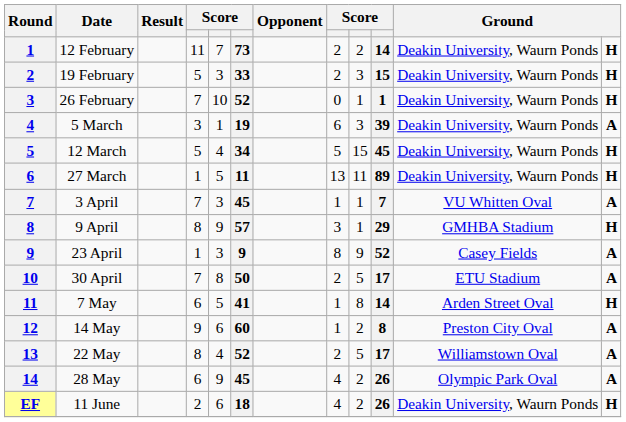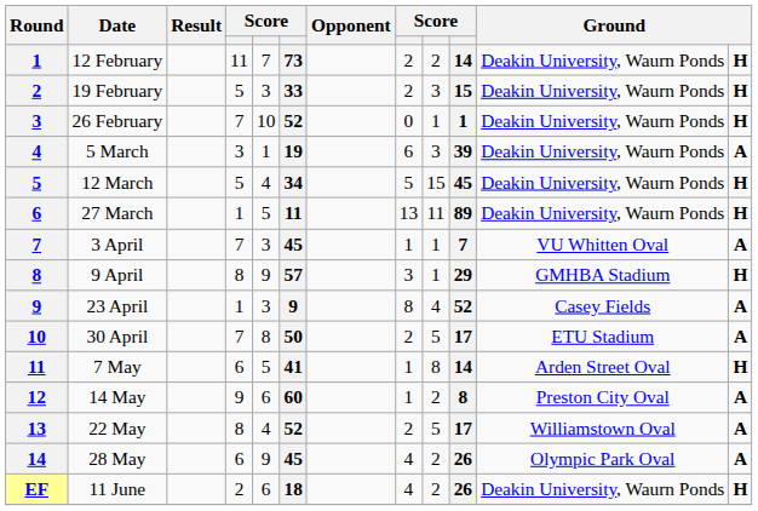23 April | column 9: 9 -> 4
